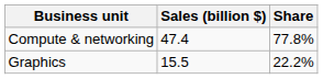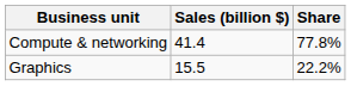Compute & networking | Sales (billion $): 47.4 -> 41.4
